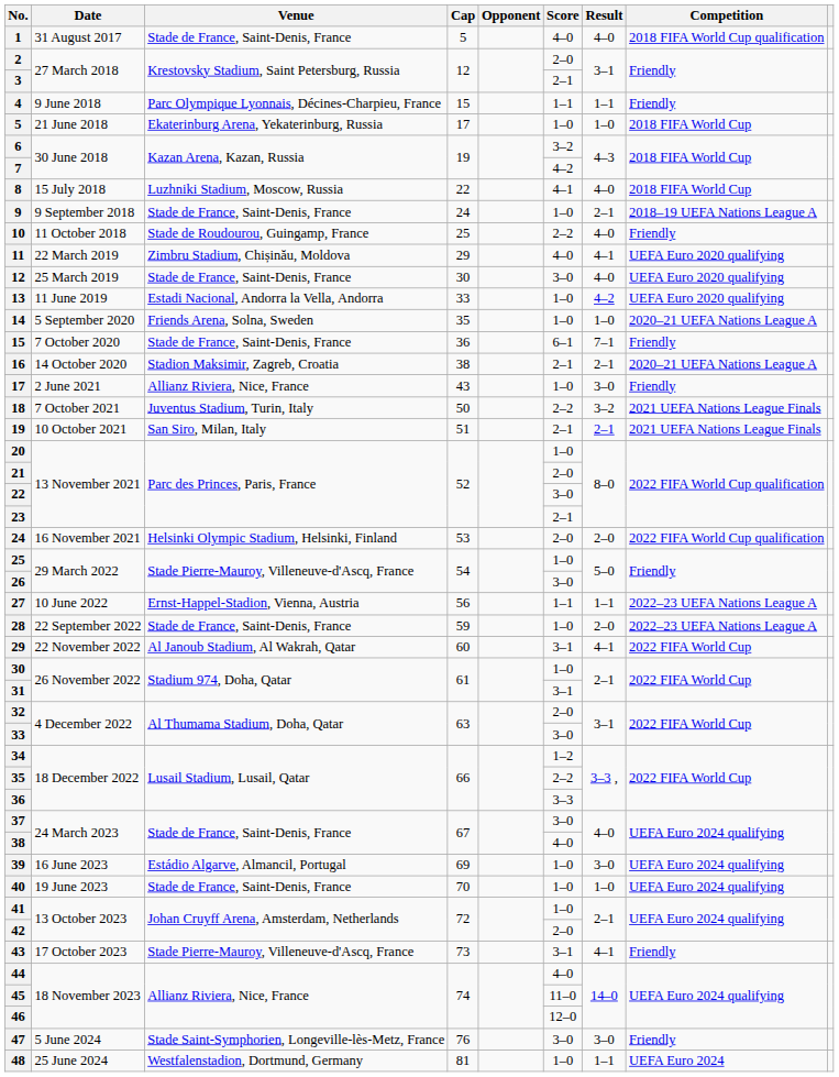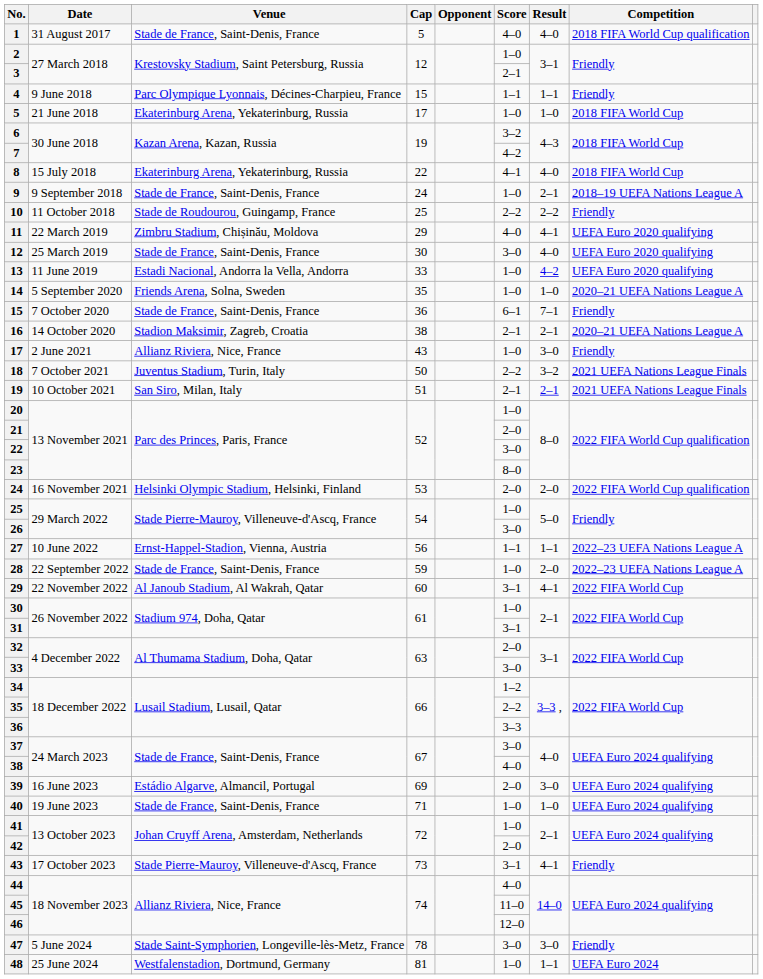2 | Score: 2–0 -> 1–0
8 | Venue: Luzhniki Stadium, Moscow, Russia -> Ekaterinburg Arena, Yekaterinburg, Russia
10 | Result: 4–0 -> 2–2
23 | Score: 2–1 -> 8–0
39 | Score: 1–0 -> 2–0
40 | Cap: 70 -> 71
47 | Cap: 76 -> 78
